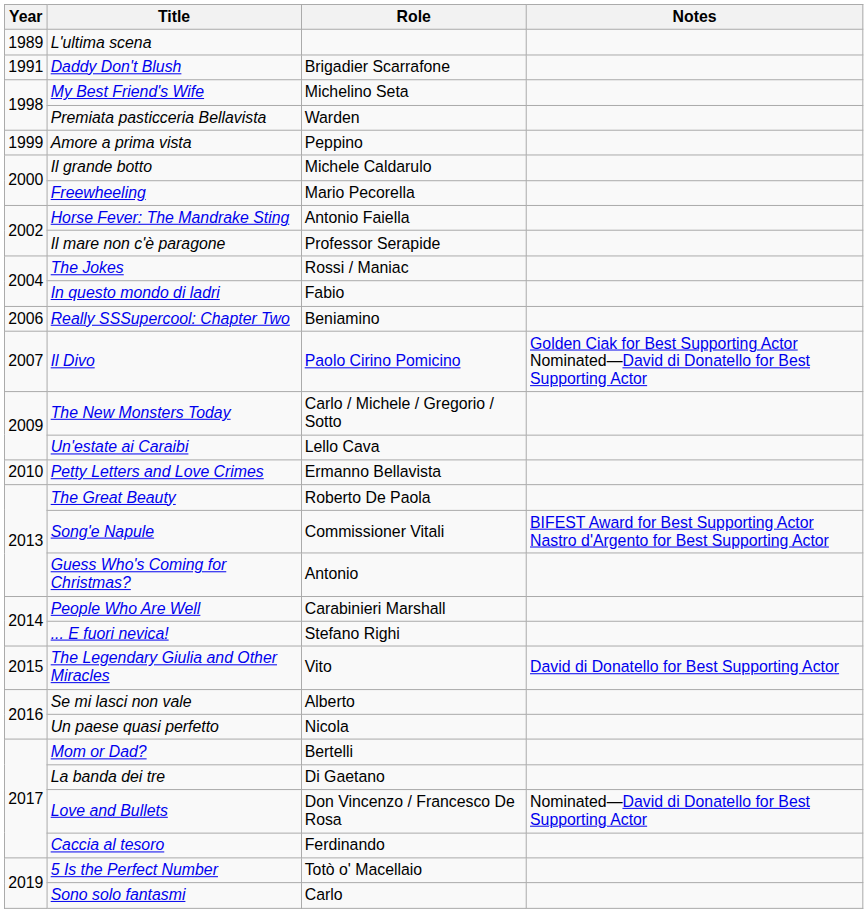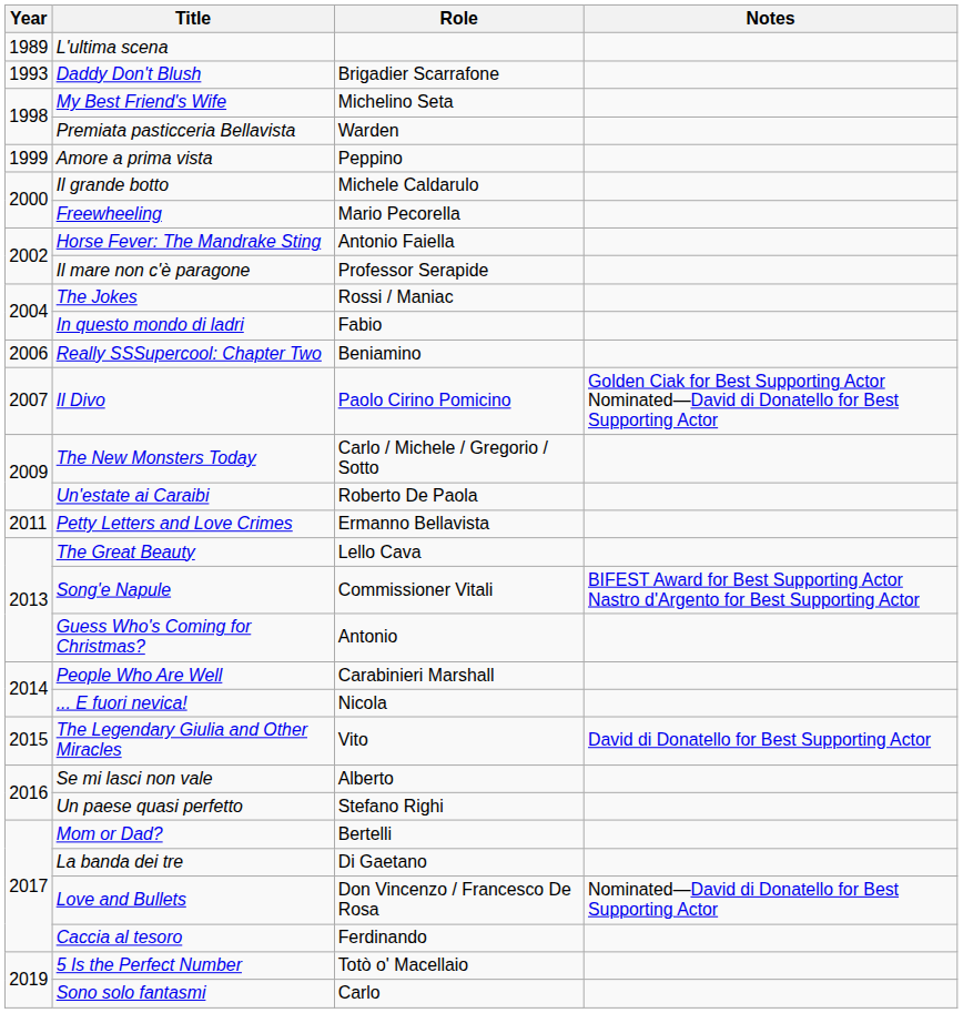Daddy Don't Blush | Year: 1991 -> 1993
Un'estate ai Caraibi | Role: Lello Cava -> Roberto De Paola
Petty Letters and Love Crimes | Year: 2010 -> 2011
The Great Beauty | Role: Roberto De Paola -> Lello Cava
... E fuori nevica! | Role: Stefano Righi -> Nicola
Un paese quasi perfetto | Role: Nicola -> Stefano Righi
